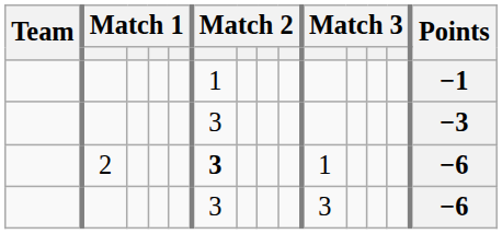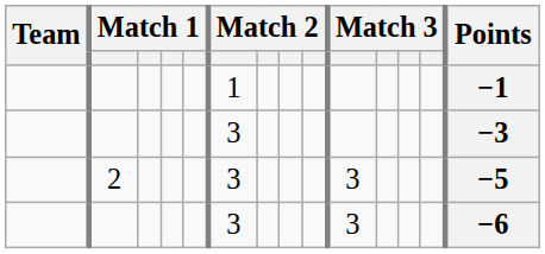2 | column 6: bold -> normal
2 | column 10: 1 -> 3
2 | Points: −6 -> −5
